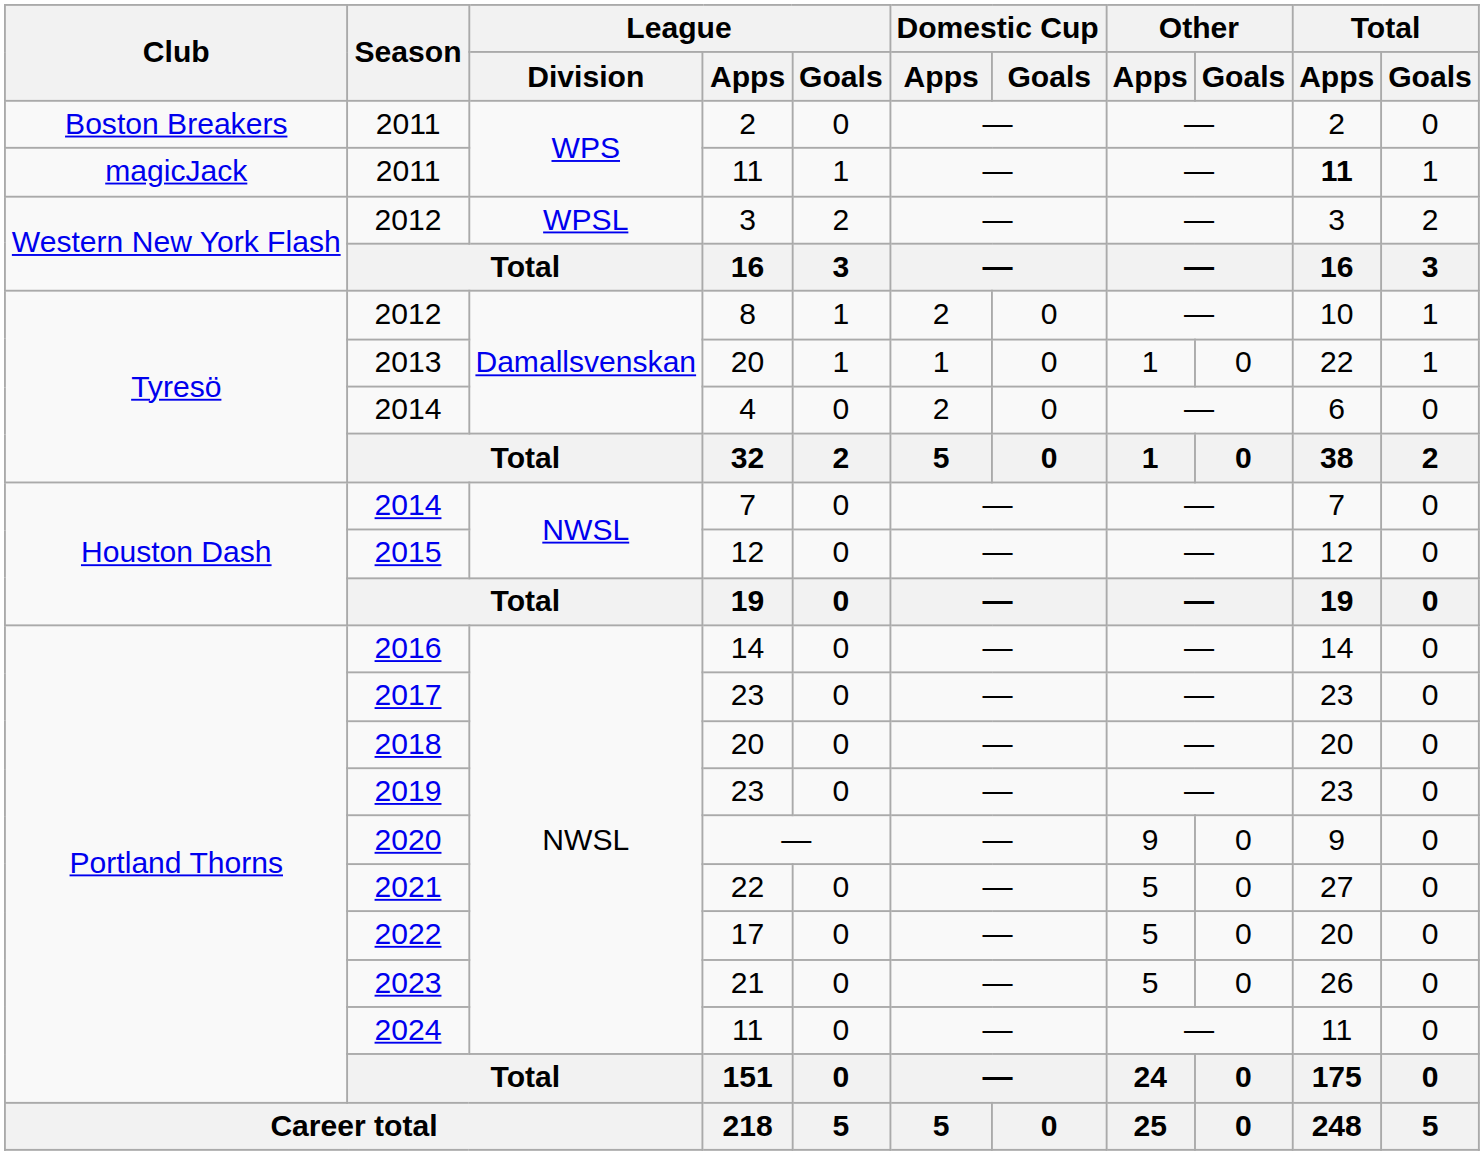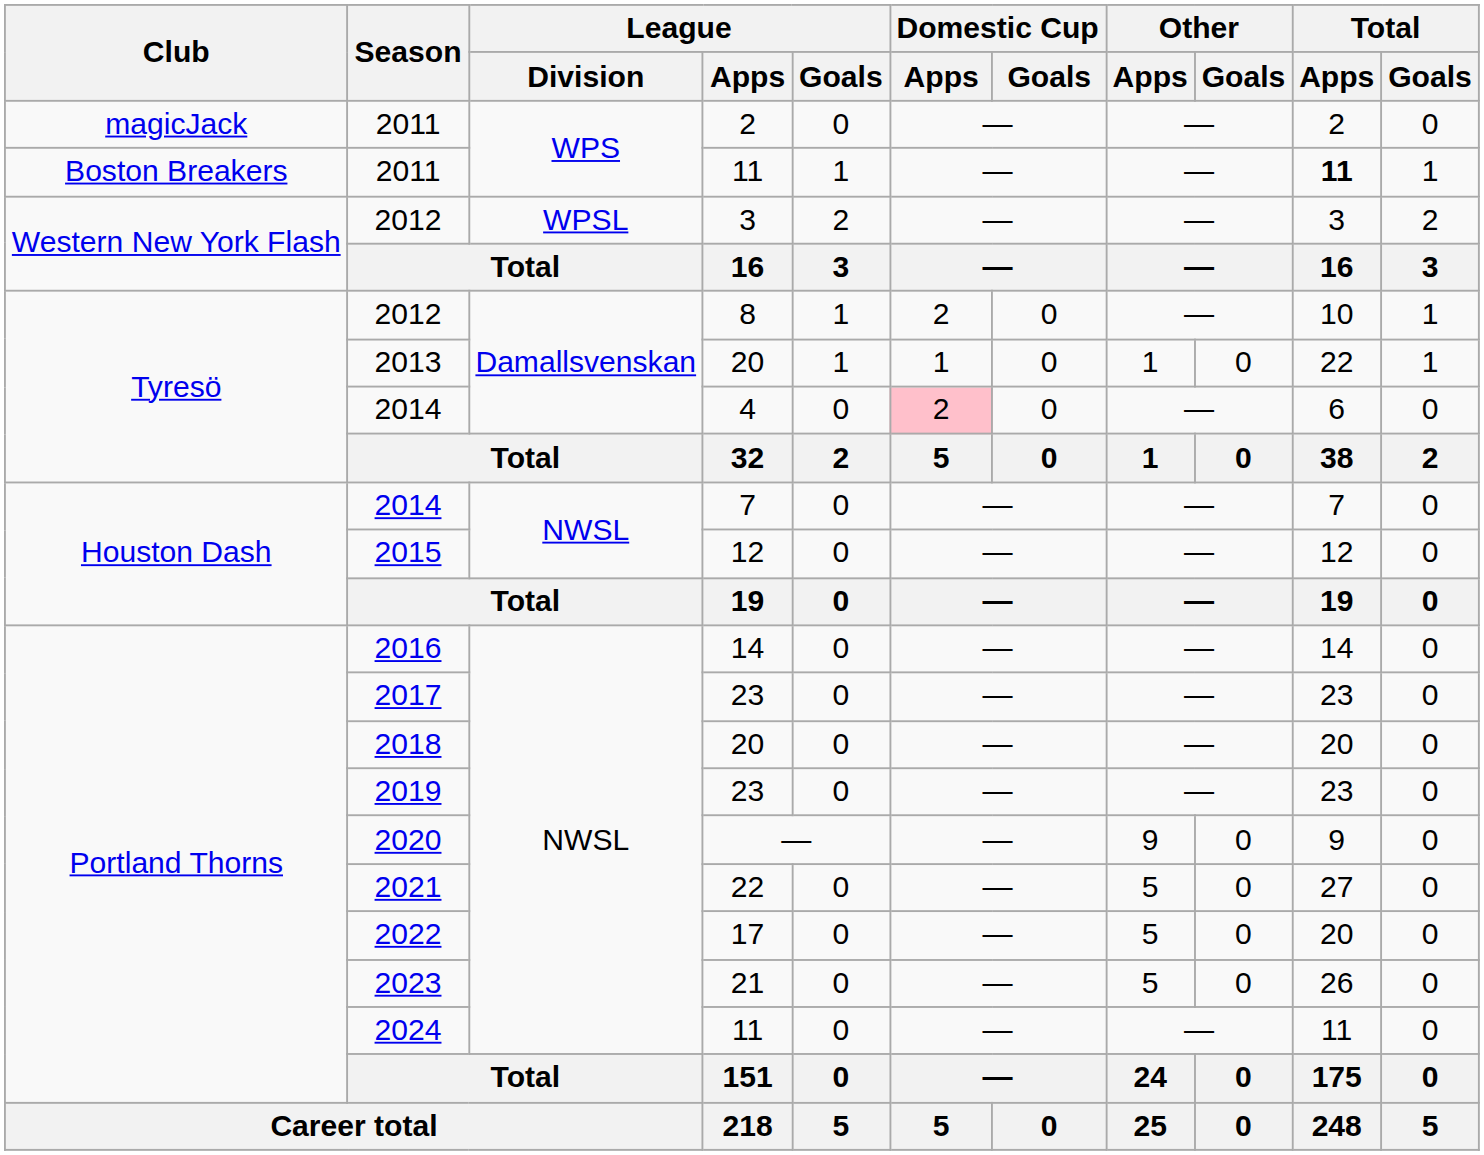2011 / 2 | Club: Boston Breakers -> magicJack
2011 / 11 | Club: magicJack -> Boston Breakers
2014 / 4 | Domestic Cup / Apps: no background -> pink background
